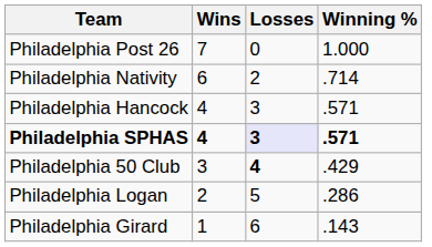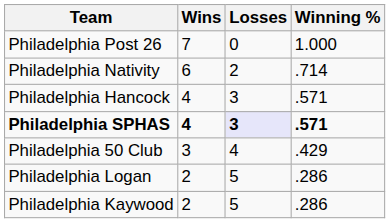Philadelphia 50 Club | Losses: bold -> normal
+ row: Philadelphia Kaywood | 2 | 5 | .286
- row: Philadelphia Girard | 1 | 6 | .143
